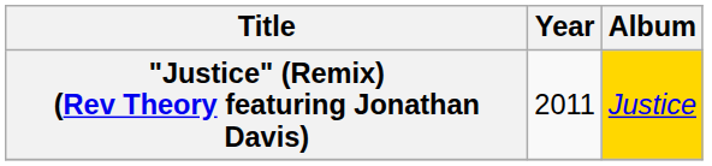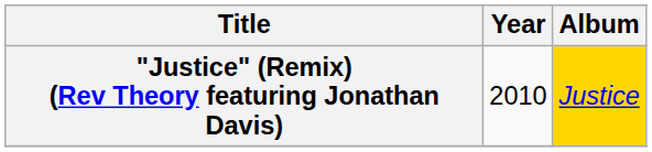"Justice" (Remix) (Rev Theory featuring Jonathan Davis) | Year: 2011 -> 2010
